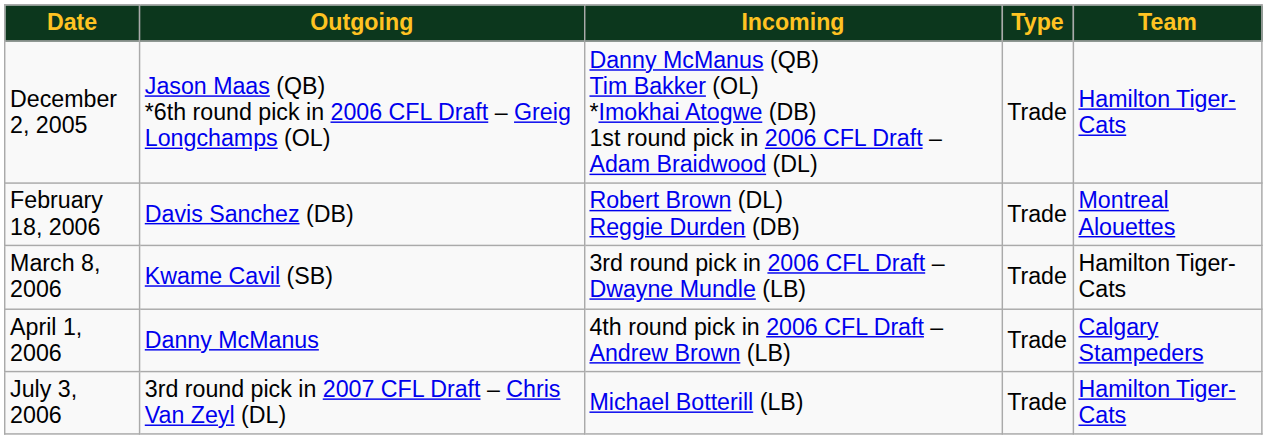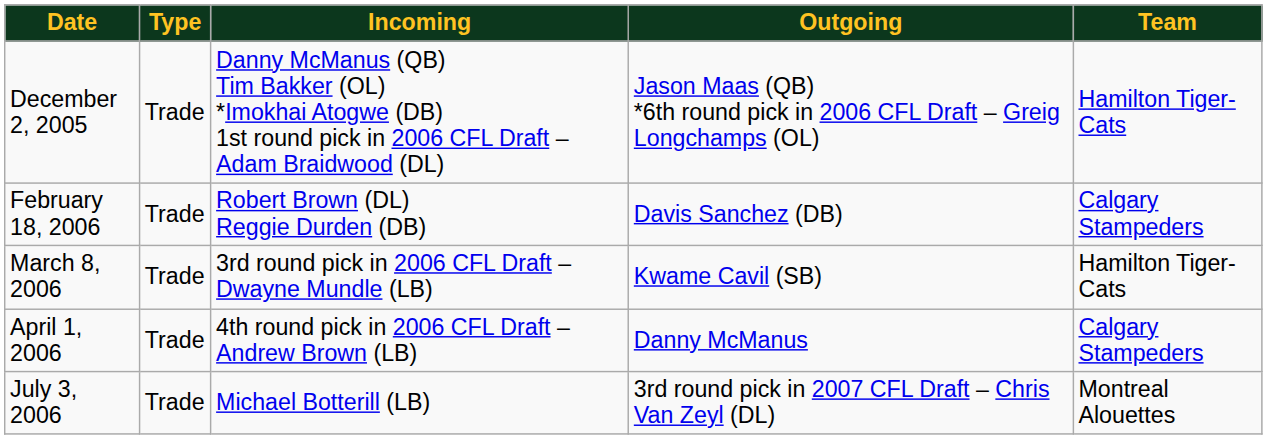columns swapped: Type <-> Outgoing
February 18, 2006 | Team: Montreal Alouettes -> Calgary Stampeders
July 3, 2006 | Team: Hamilton Tiger-Cats -> Montreal Alouettes
